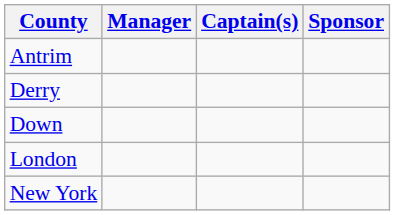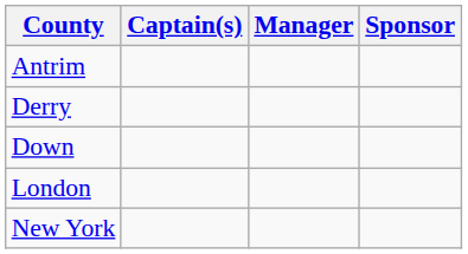columns swapped: Manager <-> Captain(s)
